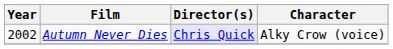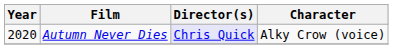Autumn Never Dies | Year: 2002 -> 2020
